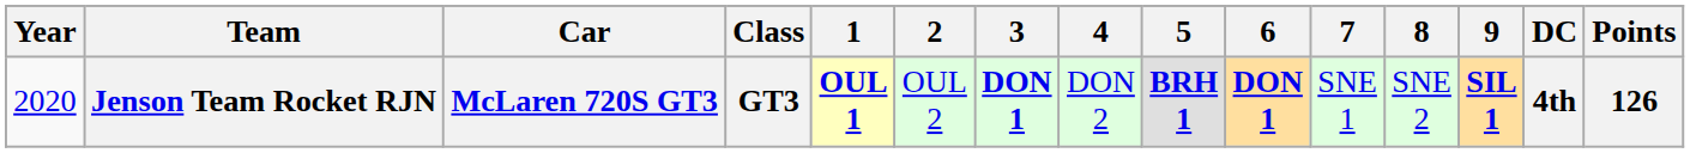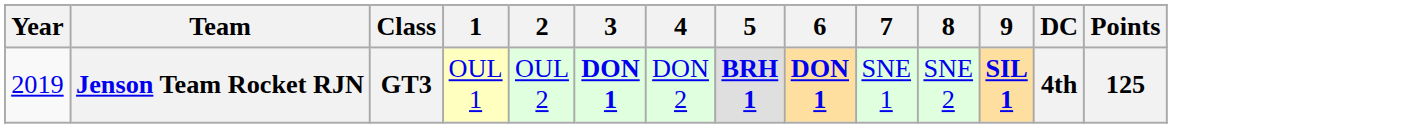- column: Car | McLaren 720S GT3
Jenson Team Rocket RJN | Year: 2020 -> 2019
Jenson Team Rocket RJN | 1: bold -> normal
Jenson Team Rocket RJN | Points: 126 -> 125
